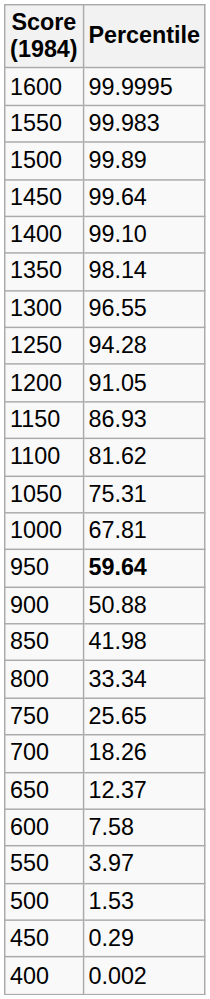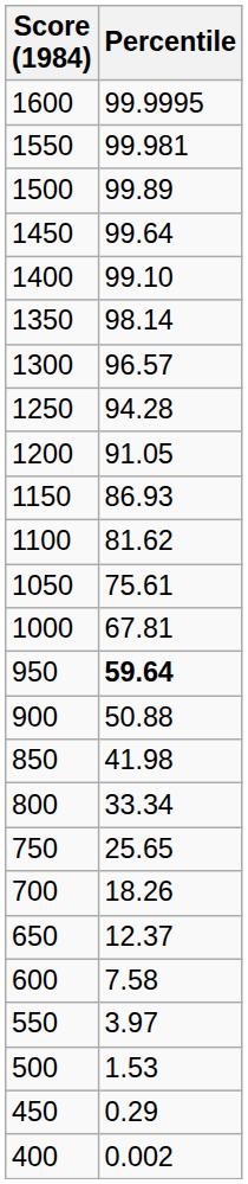1550 | Percentile: 99.983 -> 99.981
1300 | Percentile: 96.55 -> 96.57
1050 | Percentile: 75.31 -> 75.61
